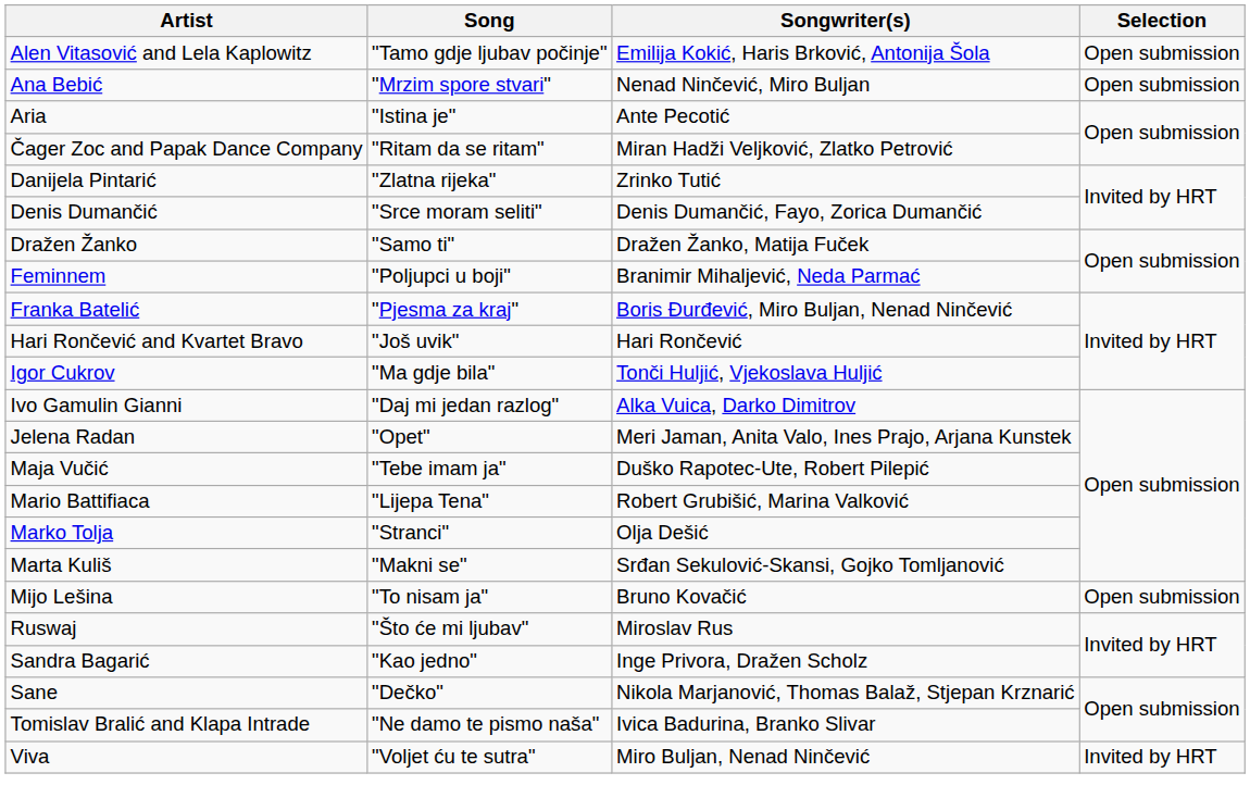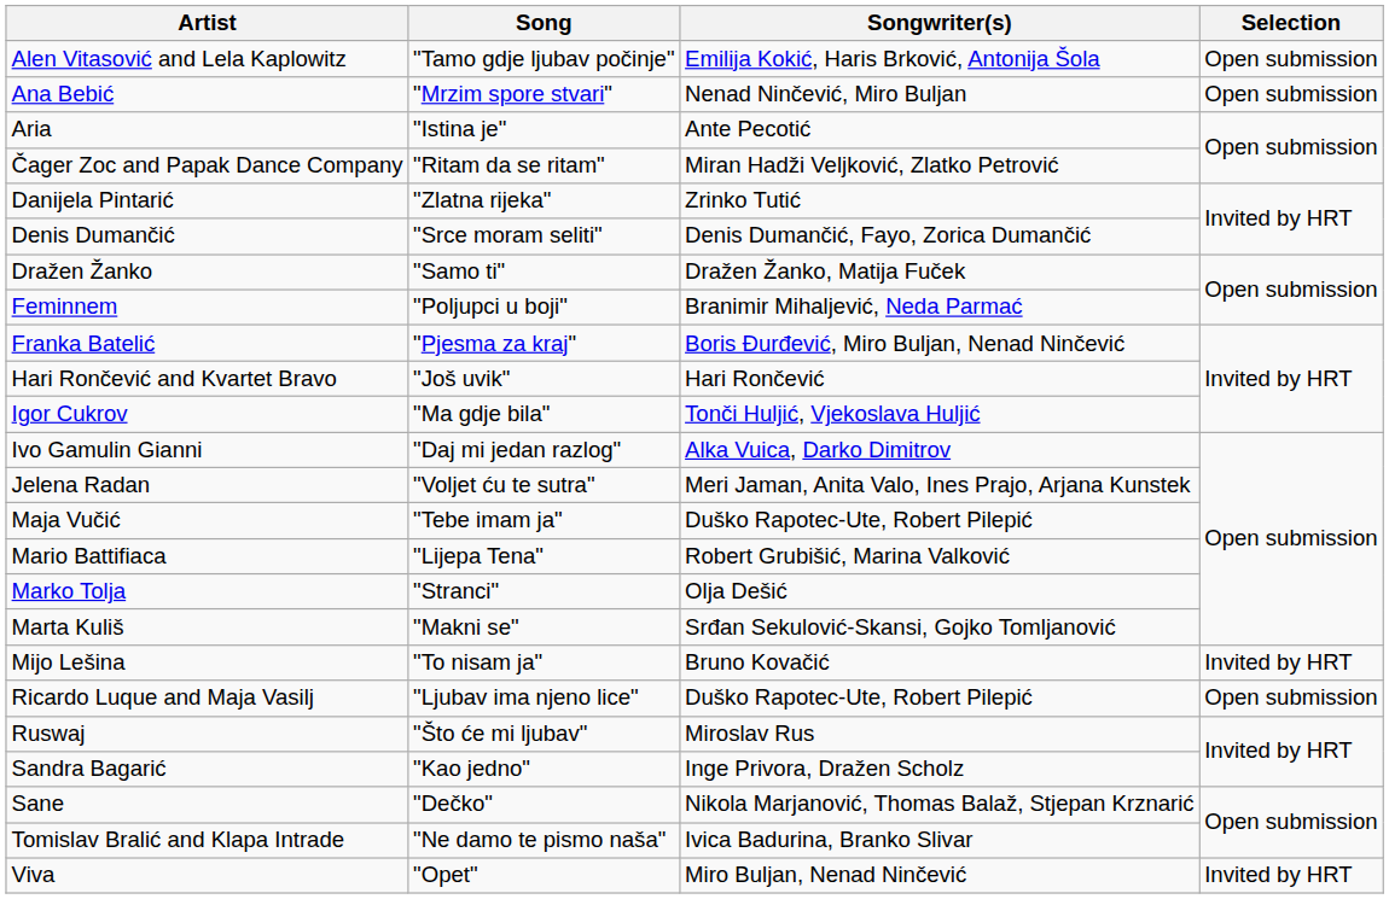Jelena Radan | Song: "Opet" -> "Voljet ću te sutra"
Mijo Lešina | Selection: Open submission -> Invited by HRT
+ row: Ricardo Luque and Maja Vasilj | "Ljubav ima njeno lice" | Duško Rapotec-Ute, Robert Pilepić | Open submission
Viva | Song: "Voljet ću te sutra" -> "Opet"
